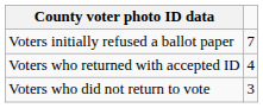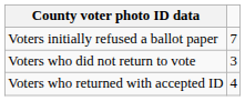rows swapped: Voters who returned with accepted ID <-> Voters who did not return to vote
